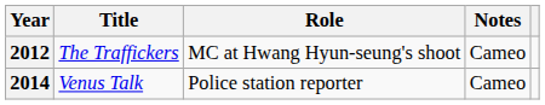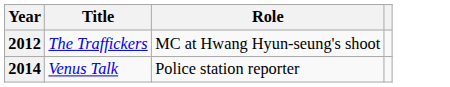- column: Notes | Cameo | Cameo
